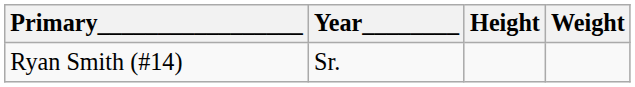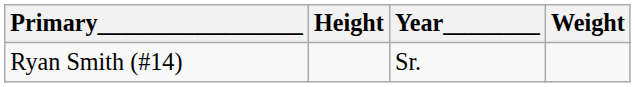columns swapped: Year________ <-> Height
